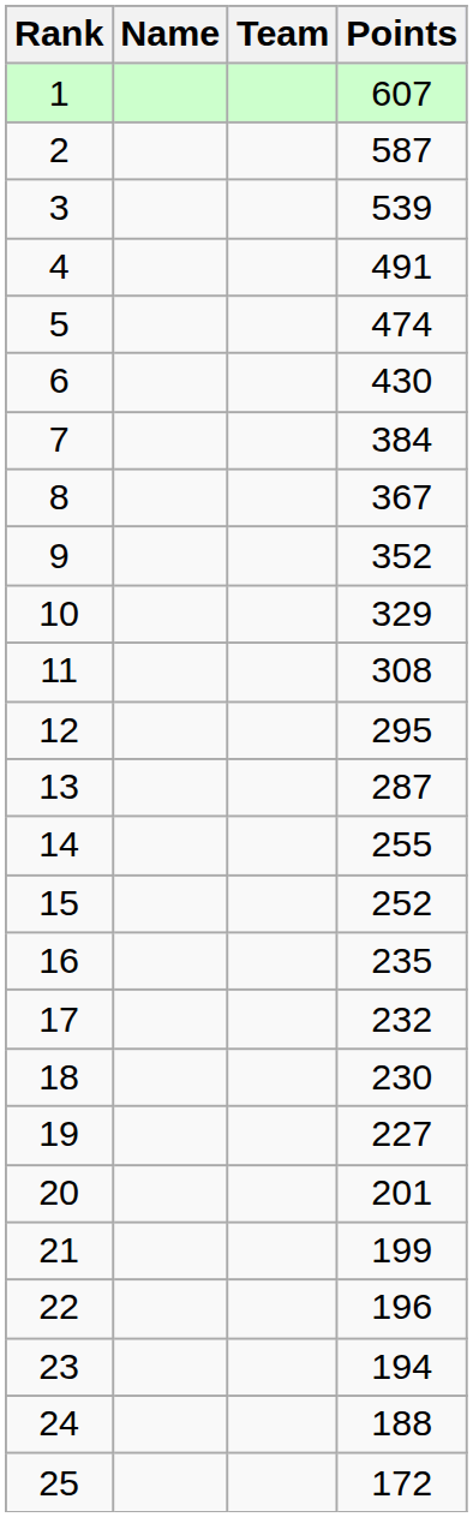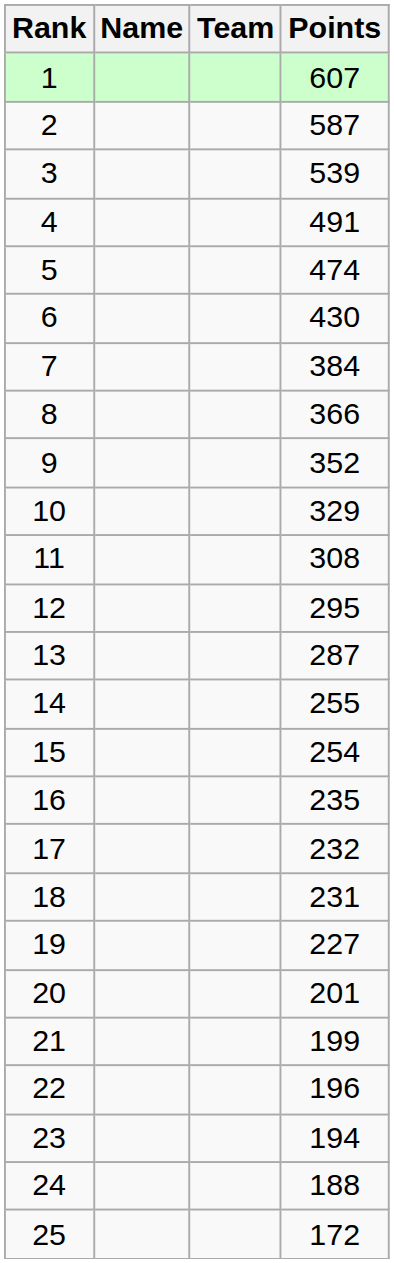8 | Points: 367 -> 366
15 | Points: 252 -> 254
18 | Points: 230 -> 231
